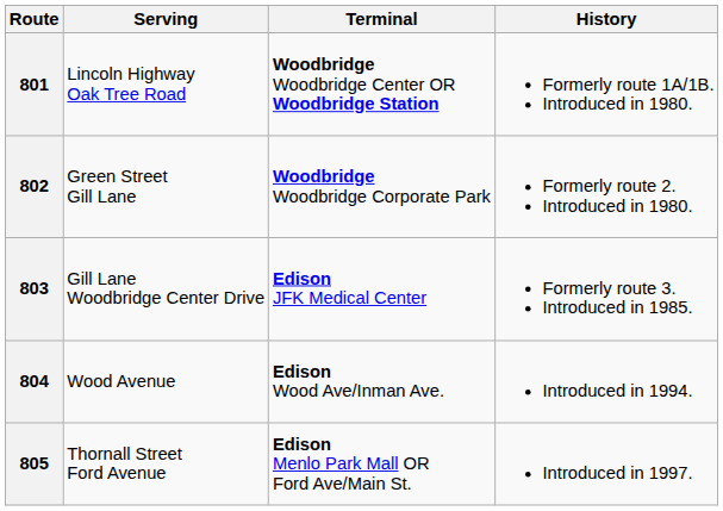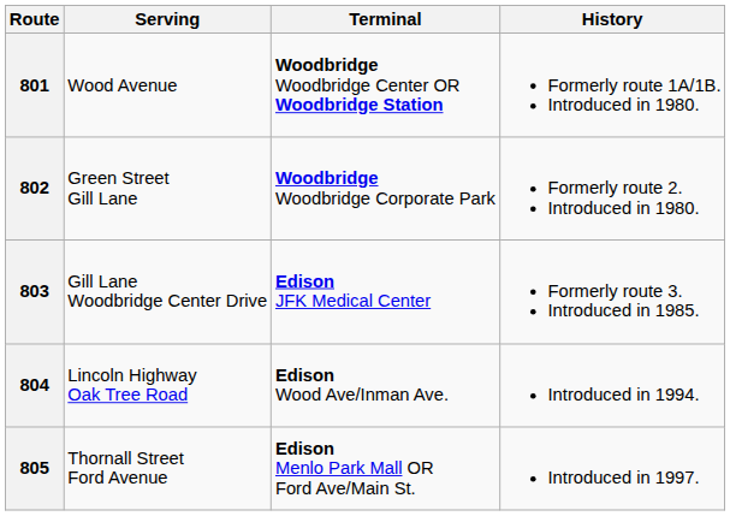801 | Serving: Lincoln Highway Oak Tree Road -> Wood Avenue
804 | Serving: Wood Avenue -> Lincoln Highway Oak Tree Road
